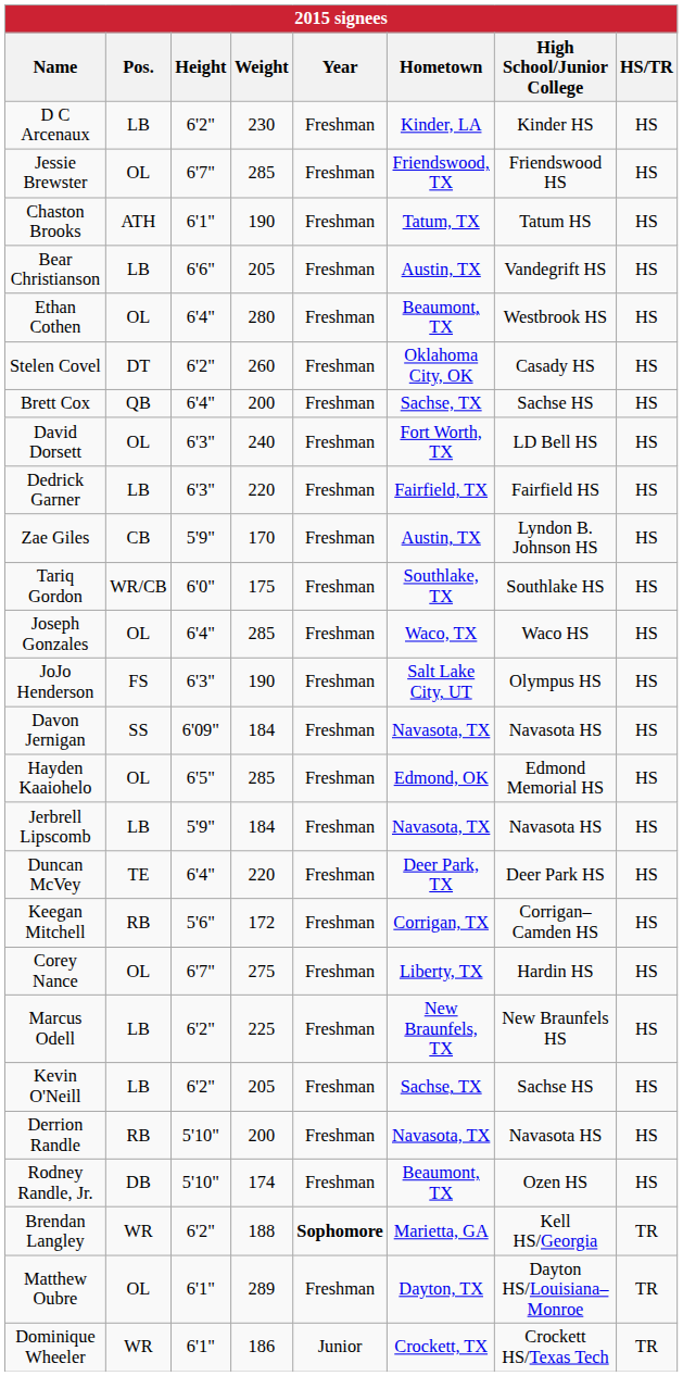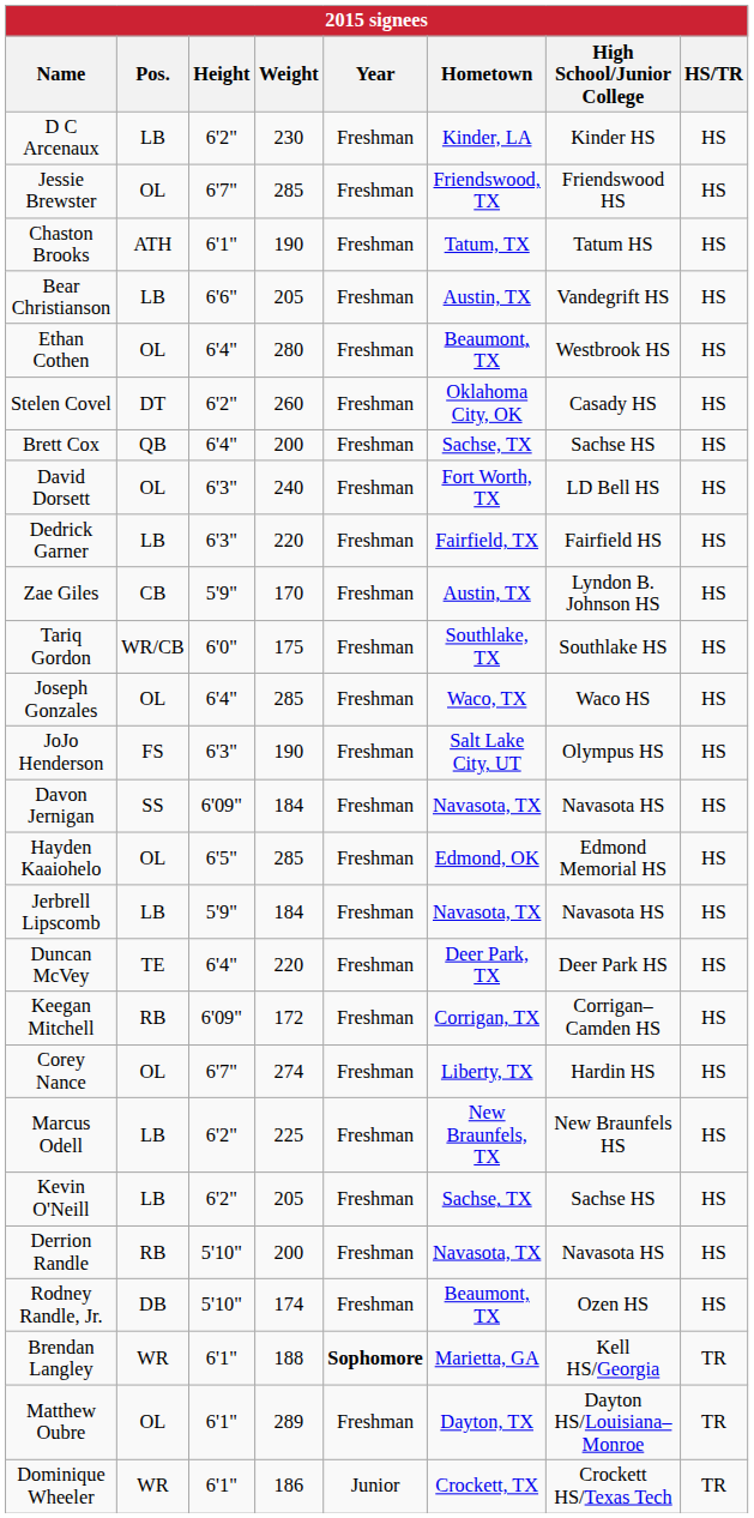Keegan Mitchell | Height: 5'6" -> 6'09"
Corey Nance | Weight: 275 -> 274
Brendan Langley | Height: 6'2" -> 6'1"
